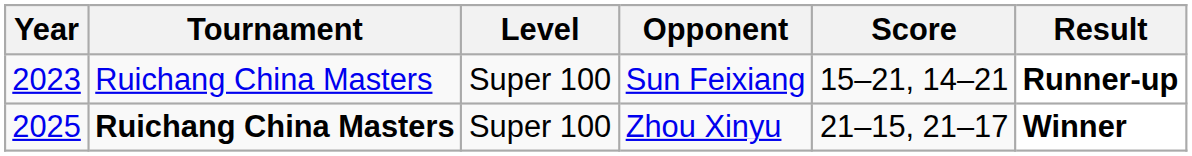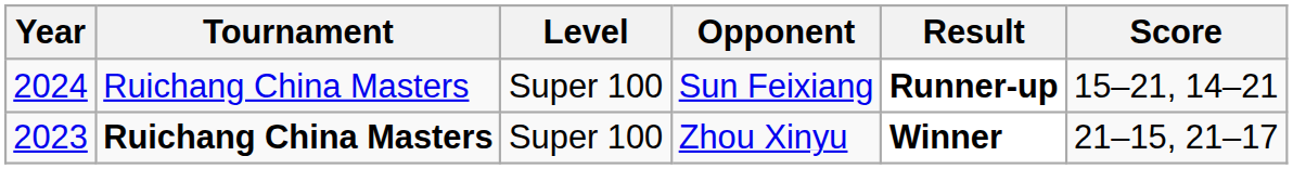columns swapped: Score <-> Result
Sun Feixiang | Year: 2023 -> 2024
Zhou Xinyu | Year: 2025 -> 2023
